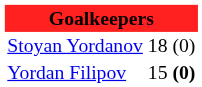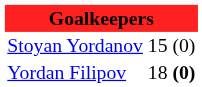Stoyan Yordanov | column 2: 18 -> 15
Yordan Filipov | column 2: 15 -> 18
